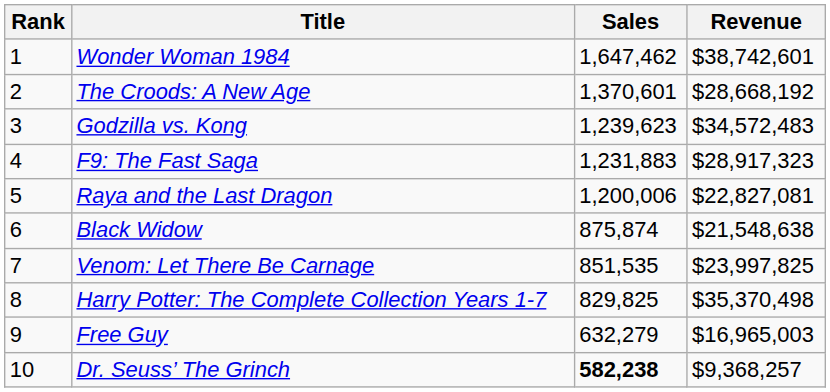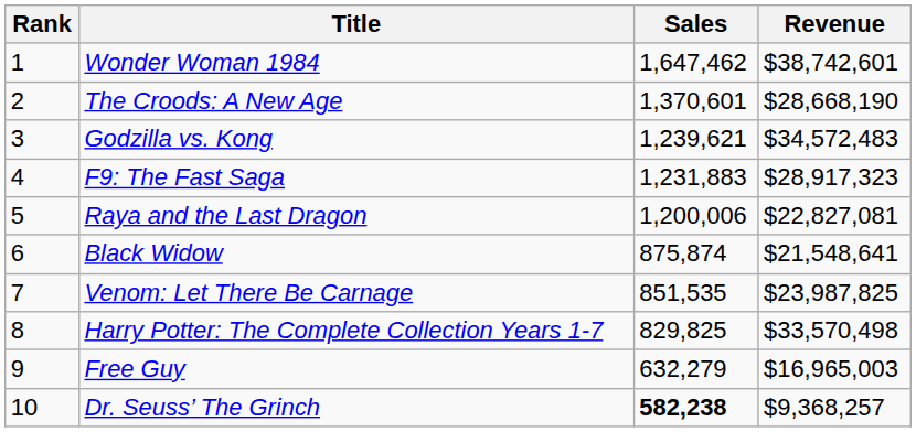The Croods: A New Age | Revenue: $28,668,192 -> $28,668,190
Godzilla vs. Kong | Sales: 1,239,623 -> 1,239,621
Black Widow | Revenue: $21,548,638 -> $21,548,641
Venom: Let There Be Carnage | Revenue: $23,997,825 -> $23,987,825
Harry Potter: The Complete Collection Years 1-7 | Revenue: $35,370,498 -> $33,570,498
